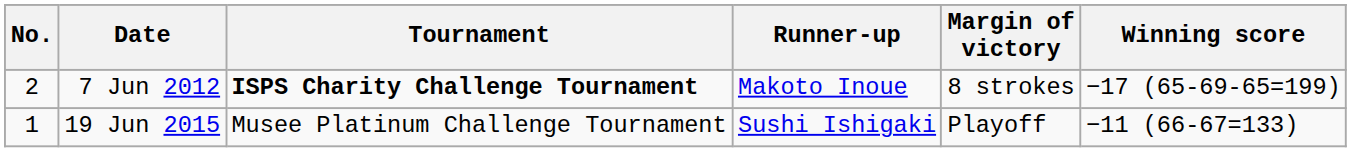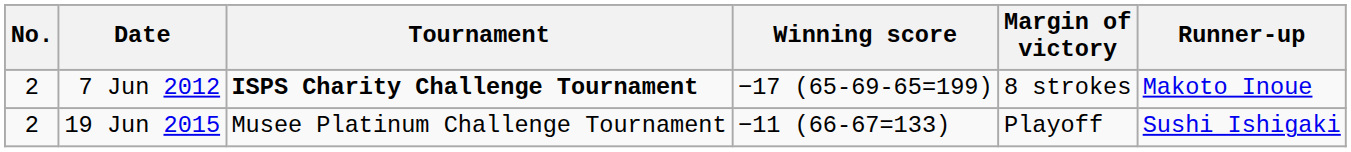columns swapped: Winning score <-> Runner-up
19 Jun 2015 | No.: 1 -> 2
